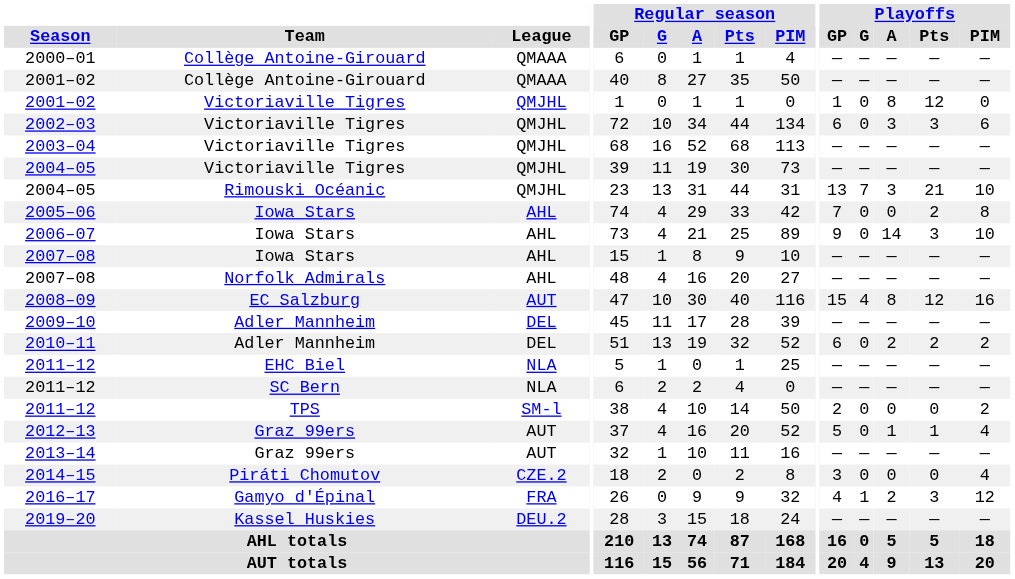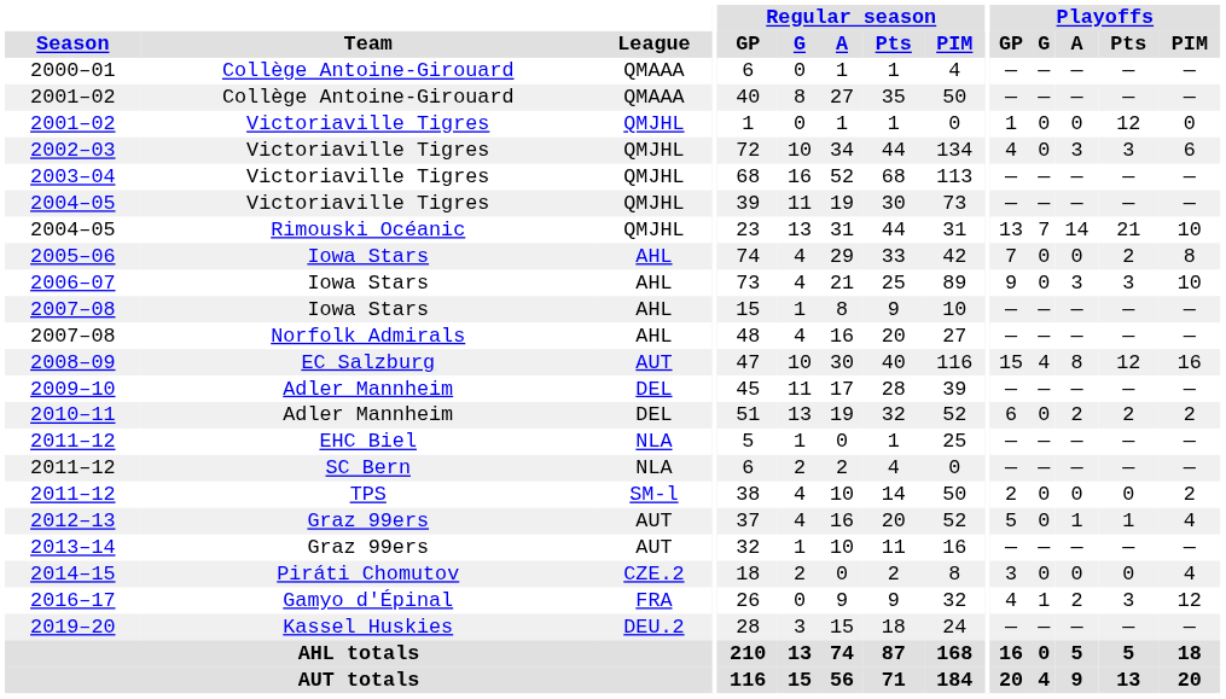2001–02 / Victoriaville Tigres | Playoffs / A: 8 -> 0
2002–03 | Playoffs / GP: 6 -> 4
2004–05 / Rimouski Océanic | Playoffs / A: 3 -> 14
2006–07 | Playoffs / A: 14 -> 3
